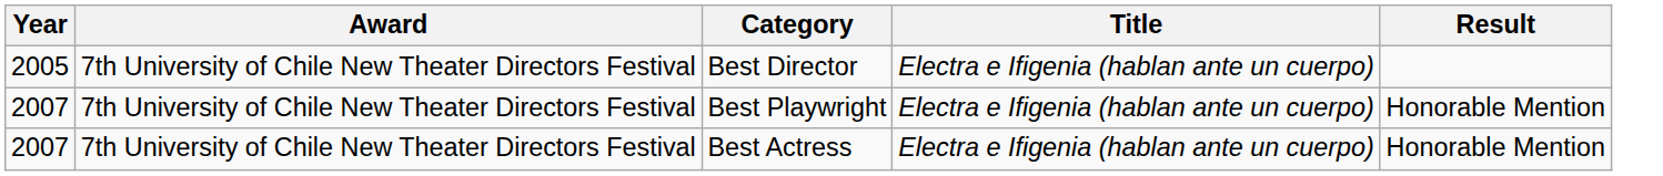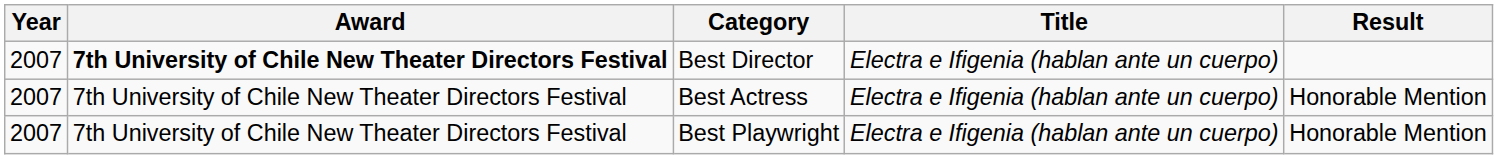Best Director | Year: 2005 -> 2007
Best Director | Award: normal -> bold
rows swapped: Best Playwright <-> Best Actress
